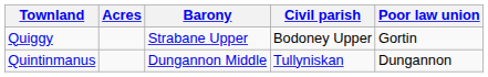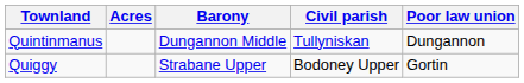rows swapped: Quiggy <-> Quintinmanus
